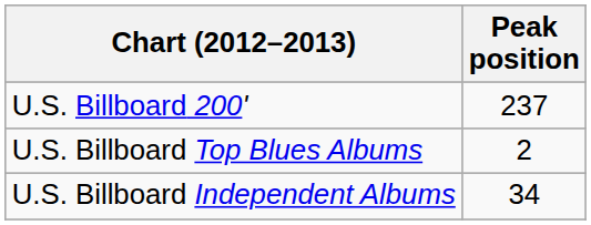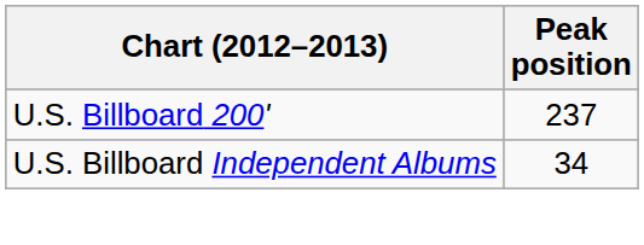- row: U.S. Billboard Top Blues Albums | 2
